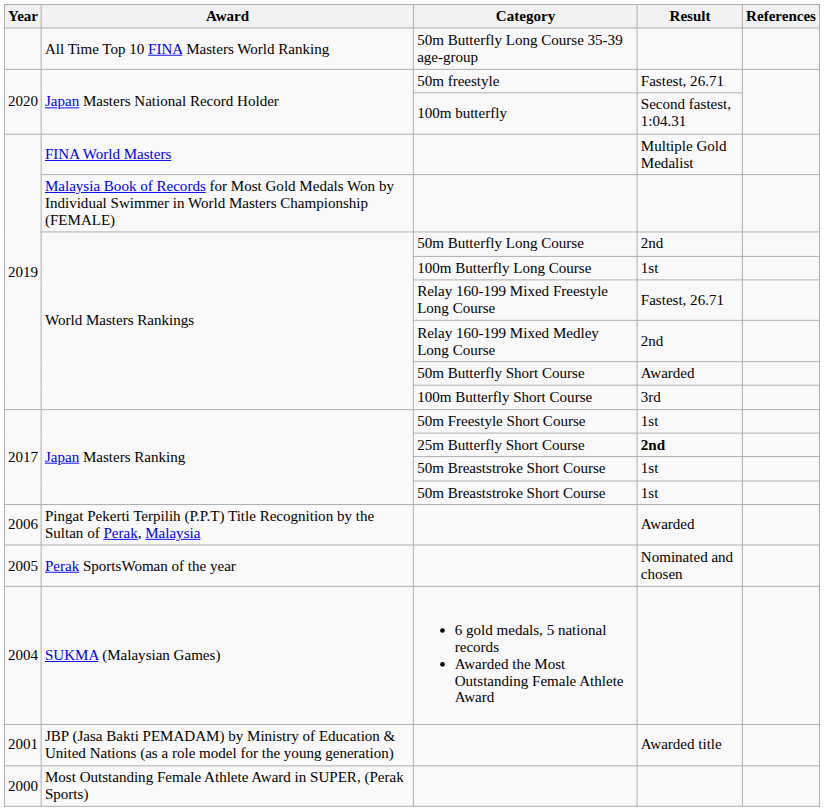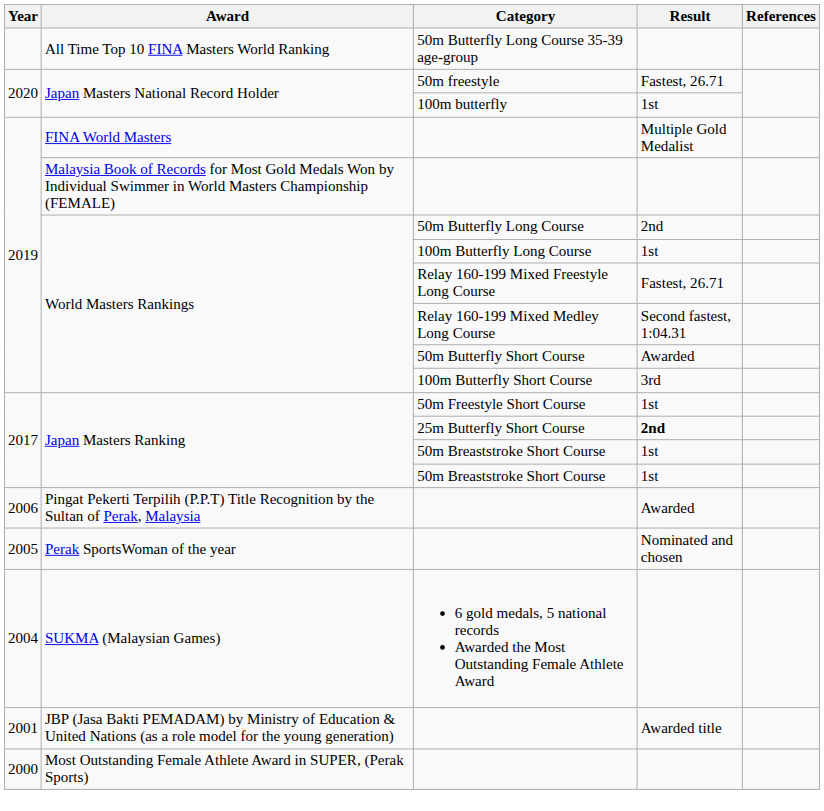100m butterfly | Result: Second fastest, 1:04.31 -> 1st
Relay 160-199 Mixed Medley Long Course | Result: 2nd -> Second fastest, 1:04.31
